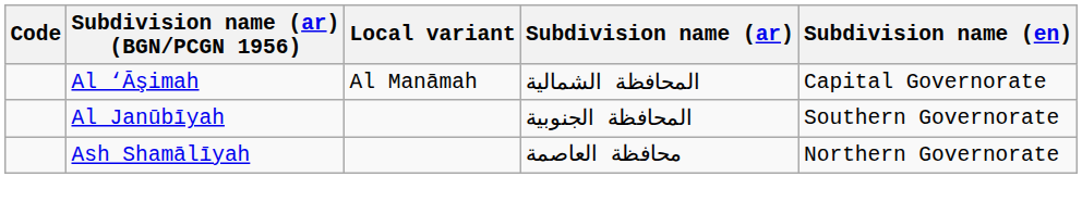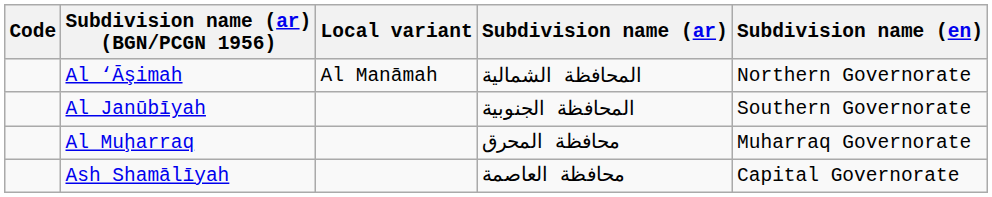Al ‘Āşimah | Subdivision name (en): Capital Governorate -> Northern Governorate
+ row: Al Muḩarraq | محافظة المحرق | Muharraq Governorate
Ash Shamālīyah | Subdivision name (en): Northern Governorate -> Capital Governorate
